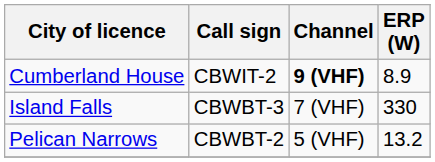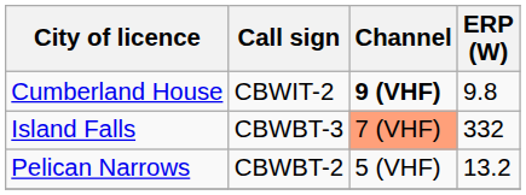Cumberland House | ERP (W): 8.9 -> 9.8
Island Falls | Channel: no background -> lightsalmon background
Island Falls | ERP (W): 330 -> 332
